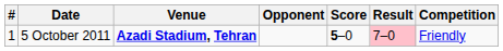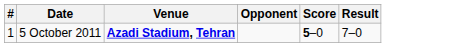- column: Competition | Friendly
5 October 2011 | Result: pink background -> no background
